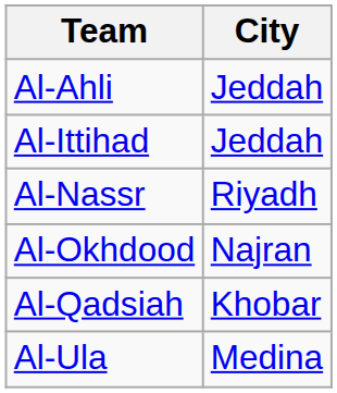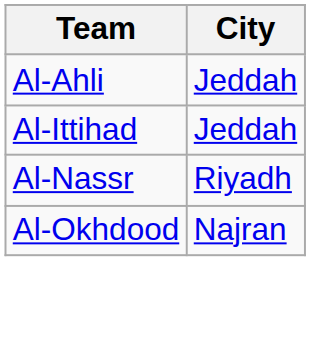- row: Al-Qadsiah | Khobar
- row: Al-Ula | Medina
